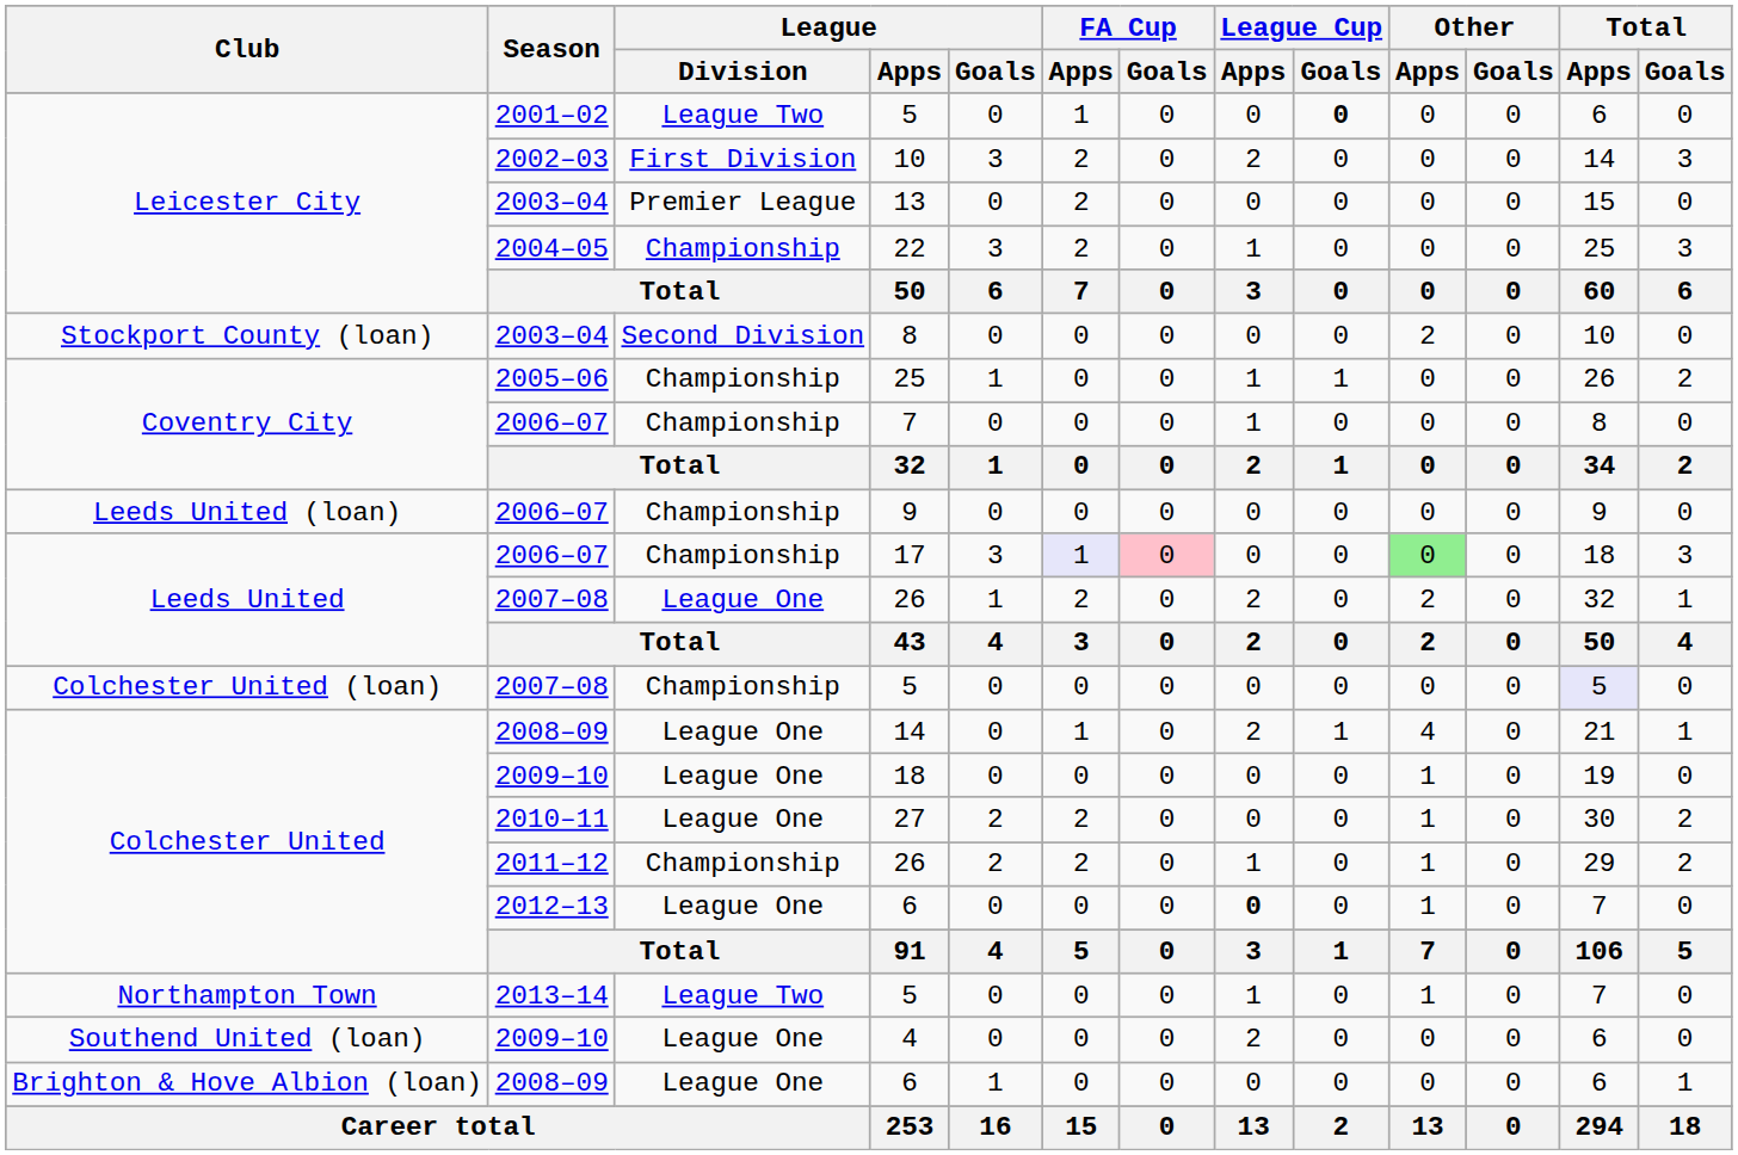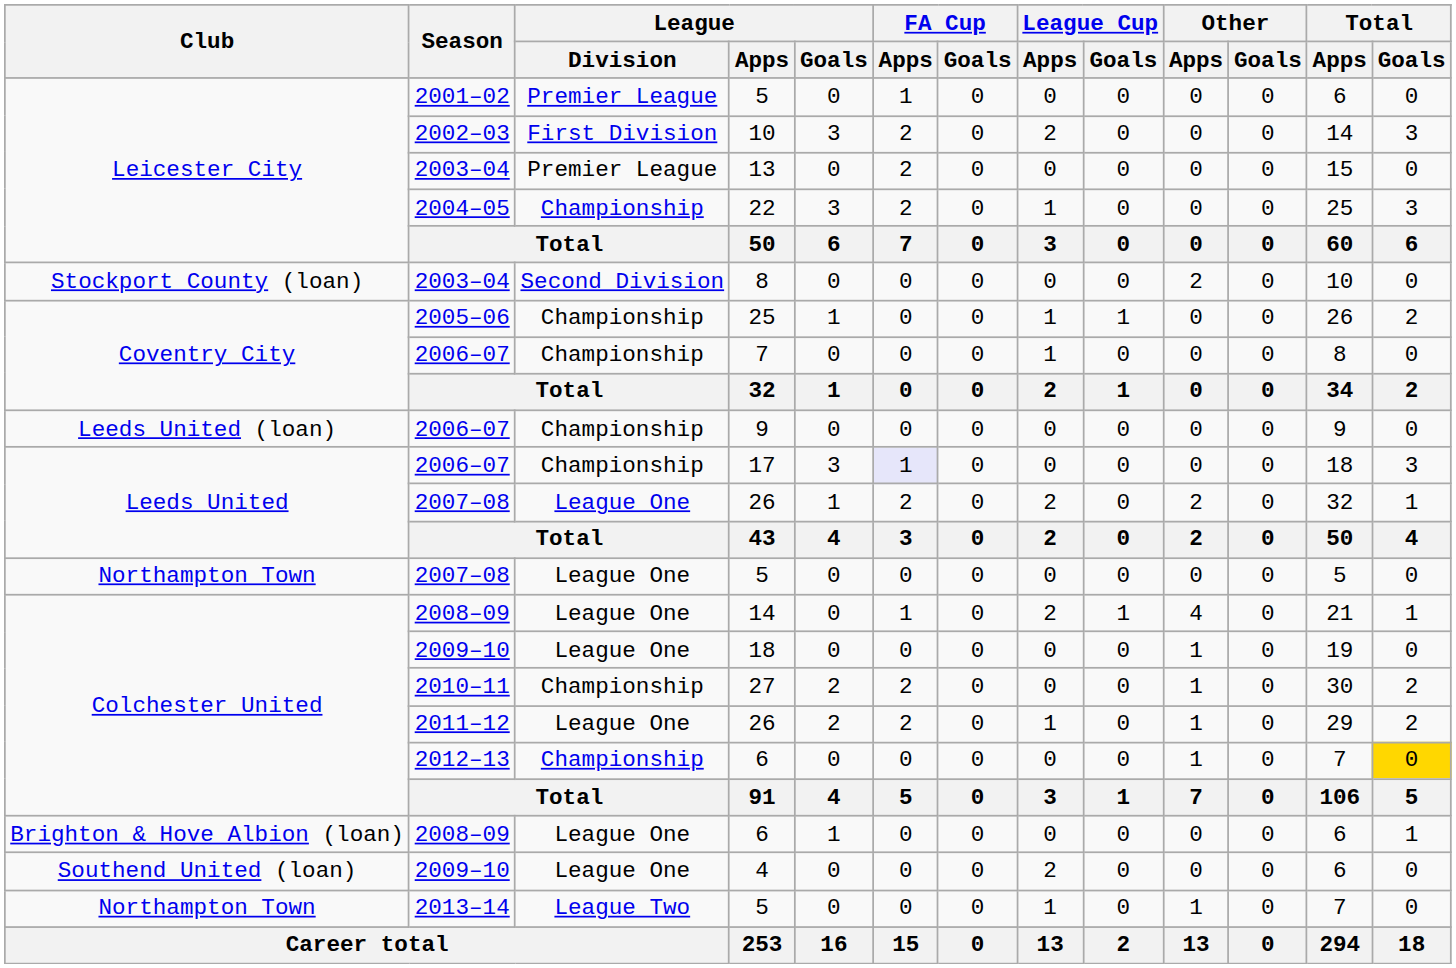2001–02 / 5 | League / Division: League Two -> Premier League
2001–02 / 5 | League Cup / Goals: bold -> normal
17 | FA Cup / Goals: pink background -> no background
17 | Other / Apps: lightgreen background -> no background
2007–08 / 5 | Club: Colchester United (loan) -> Northampton Town
2007–08 / 5 | League / Division: Championship -> League One
2007–08 / 5 | Total / Apps: lavender background -> no background
27 | League / Division: League One -> Championship
2011–12 / 26 | League / Division: Championship -> League One
2012–13 / 6 | League / Division: League One -> Championship
2012–13 / 6 | League Cup / Apps: bold -> normal
2012–13 / 6 | Total / Goals: no background -> gold background
rows swapped: 2008–09 / 6 <-> 2013–14 / 5
